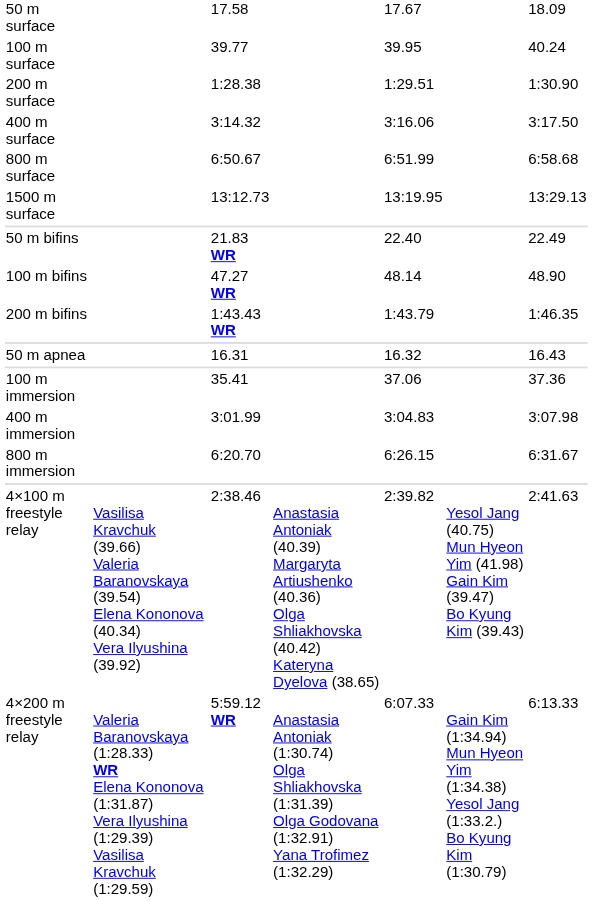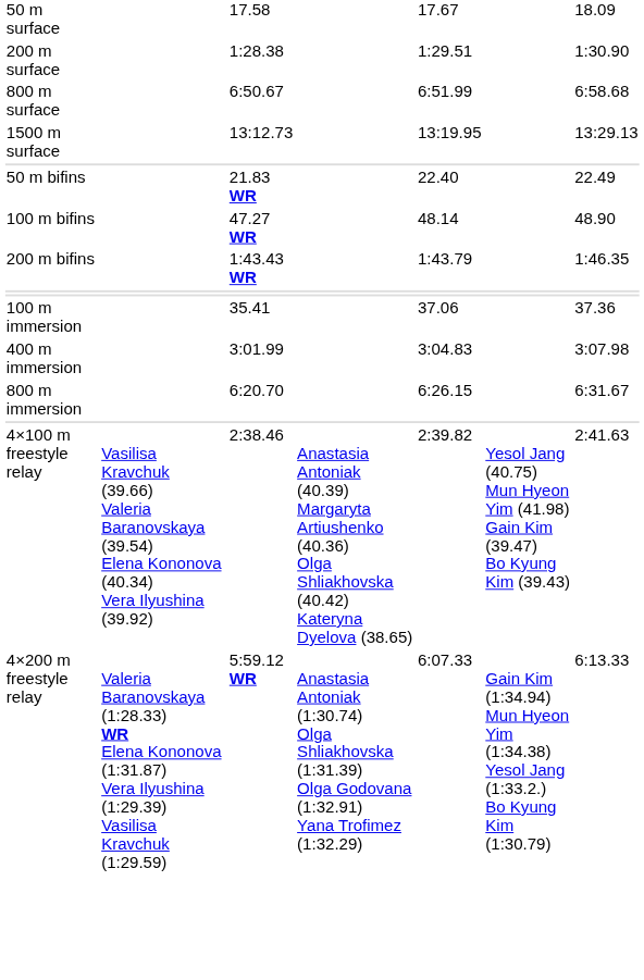- row: 100 m surface | 39.77 | 39.95 | 40.24
- row: 400 m surface | 3:14.32 | 3:16.06 | 3:17.50
- row: 50 m apnea | 16.31 | 16.32 | 16.43
